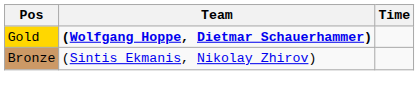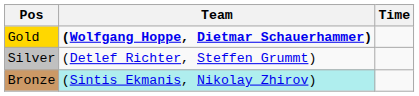+ row: Silver | (Detlef Richter, Steffen Grummt)
Bronze | Team: no background -> paleturquoise background
